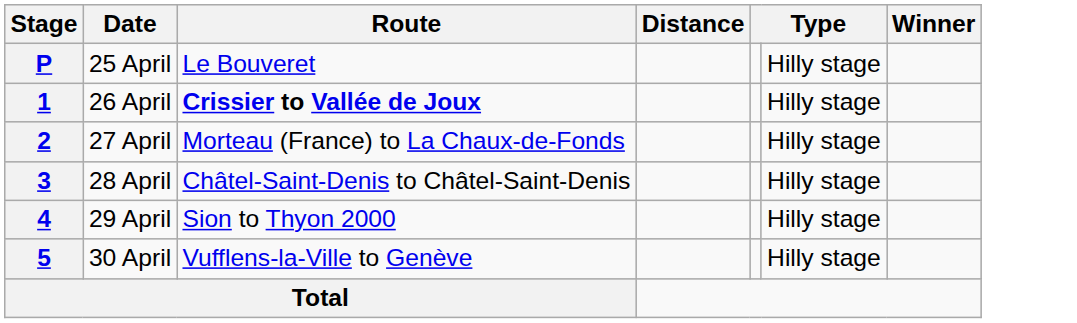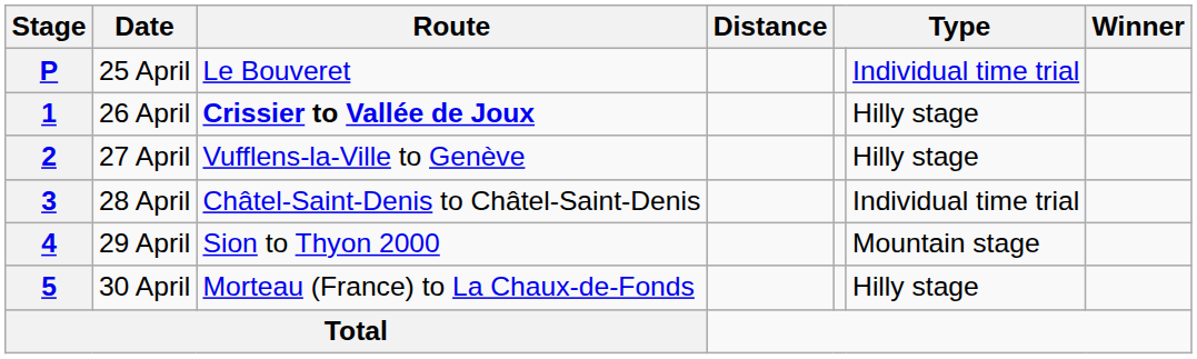P | column 6: Hilly stage -> Individual time trial
2 | Route: Morteau (France) to La Chaux-de-Fonds -> Vufflens-la-Ville to Genève
3 | column 6: Hilly stage -> Individual time trial
4 | column 6: Hilly stage -> Mountain stage
5 | Route: Vufflens-la-Ville to Genève -> Morteau (France) to La Chaux-de-Fonds
